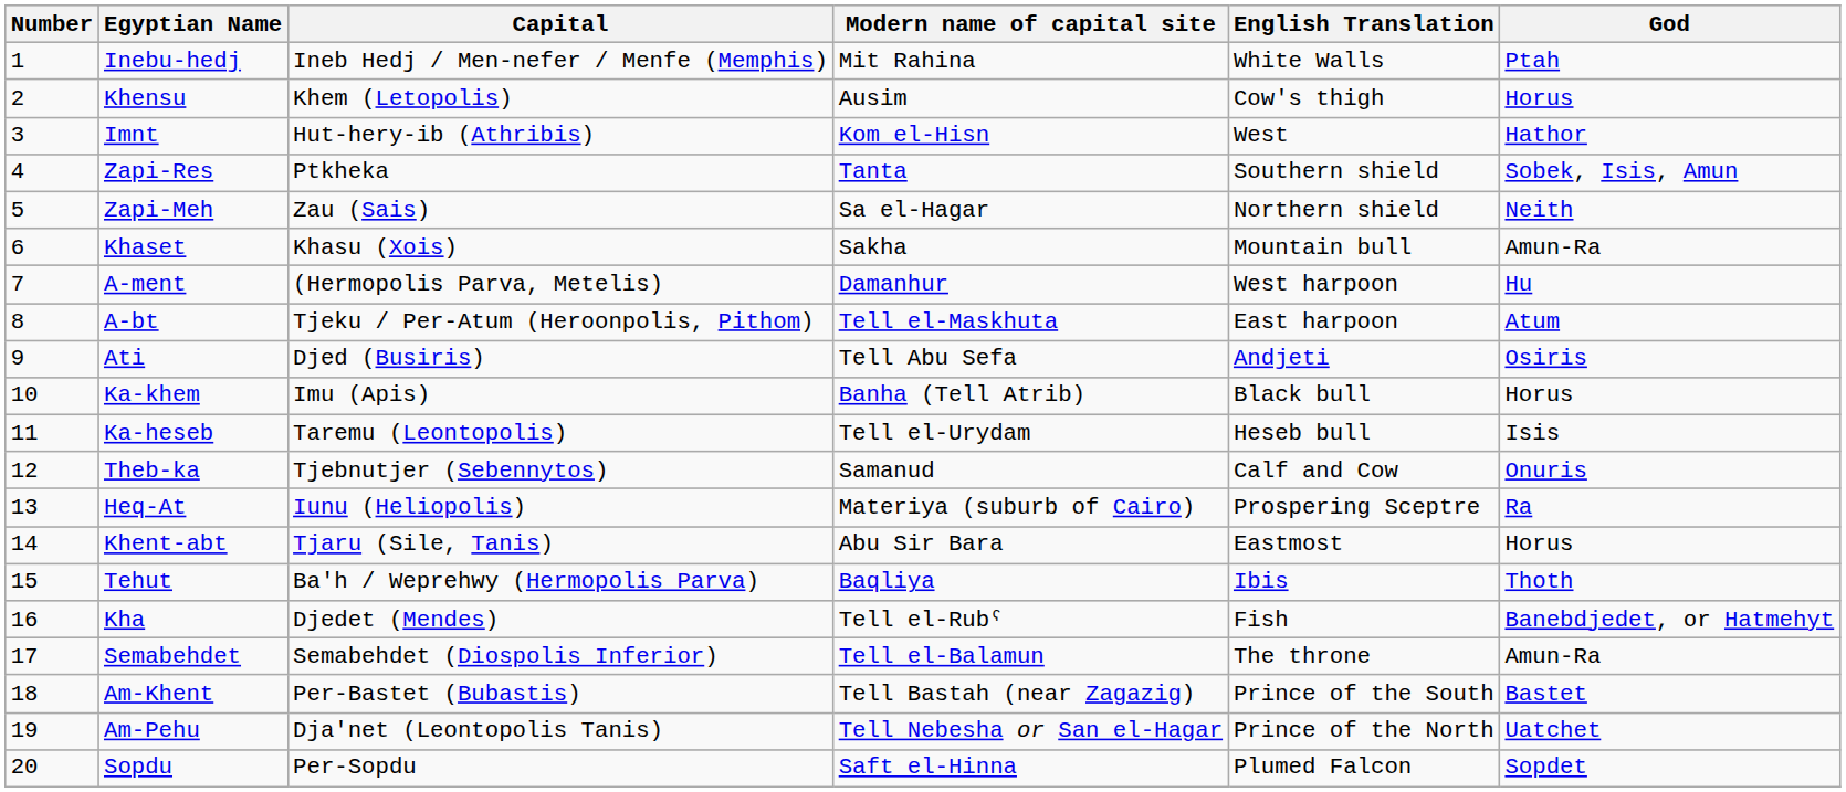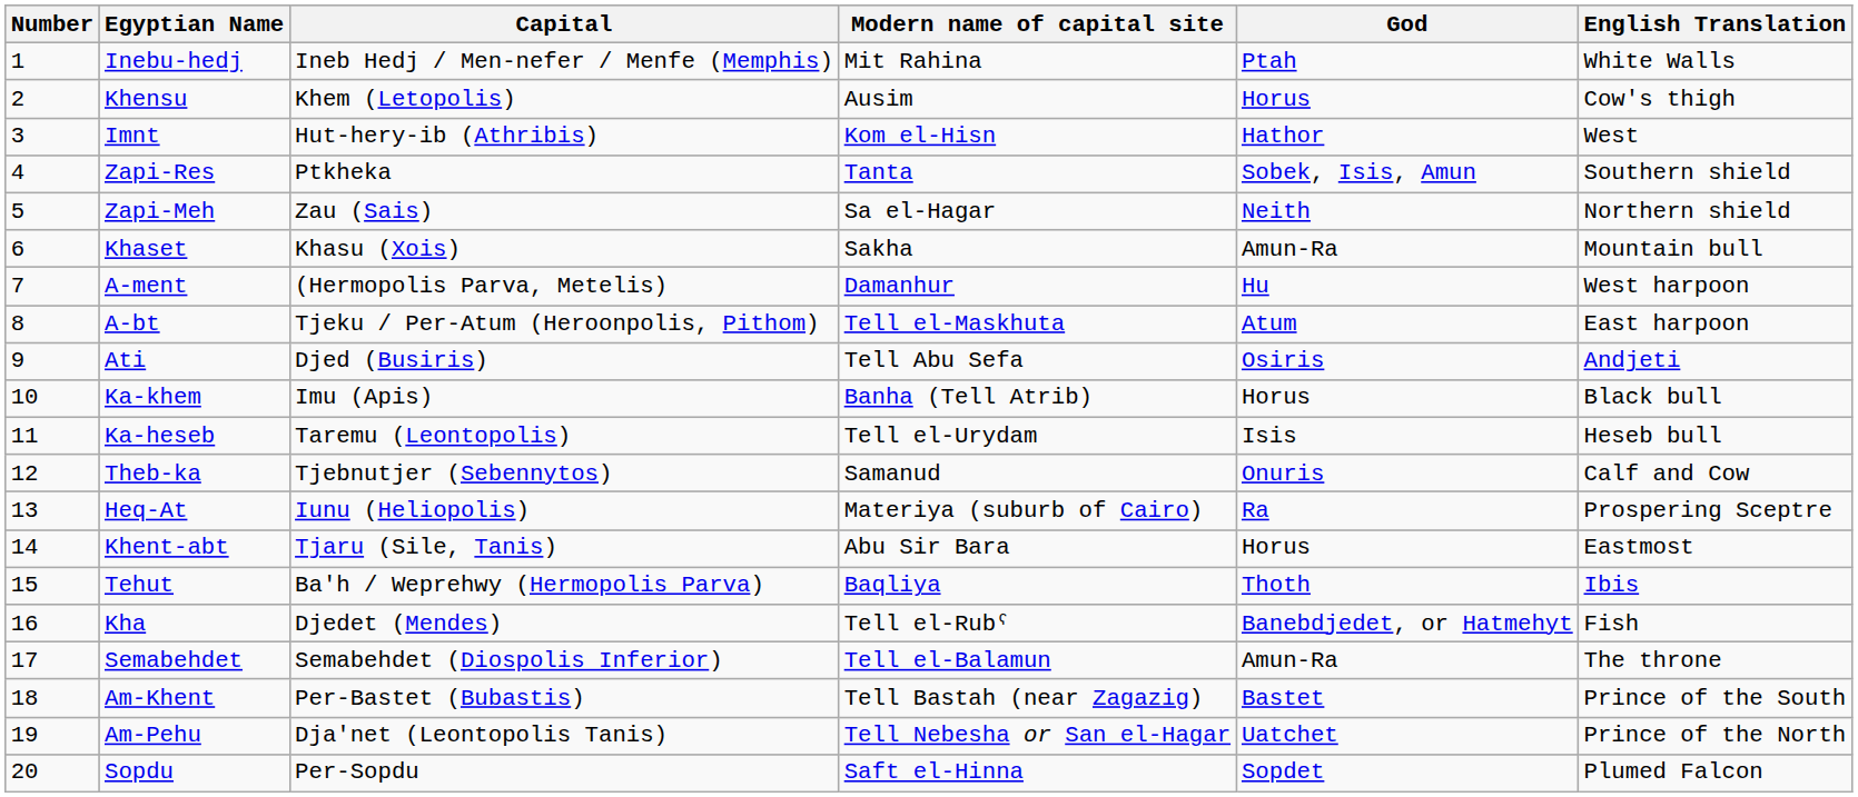columns swapped: English Translation <-> God
